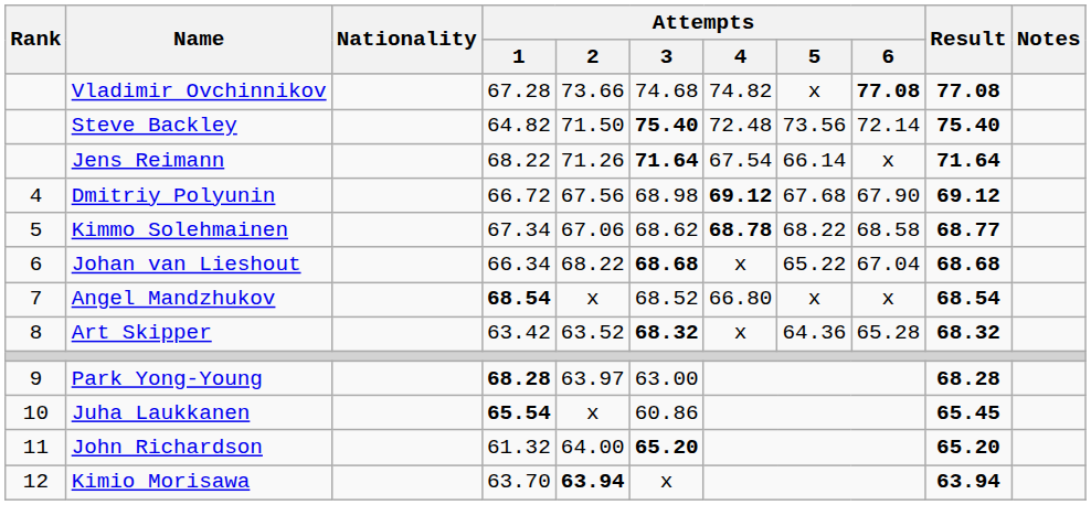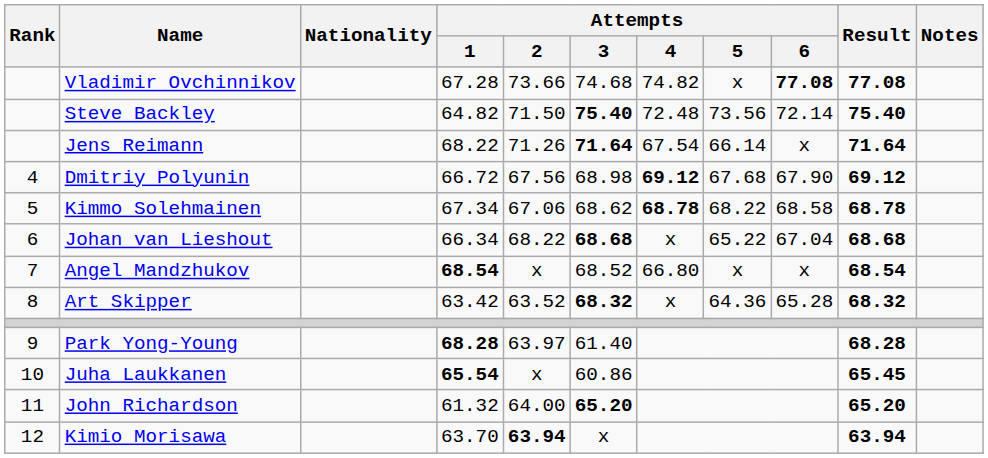Kimmo Solehmainen | Result: 68.77 -> 68.78
Park Yong-Young | Attempts / 3: 63.00 -> 61.40
